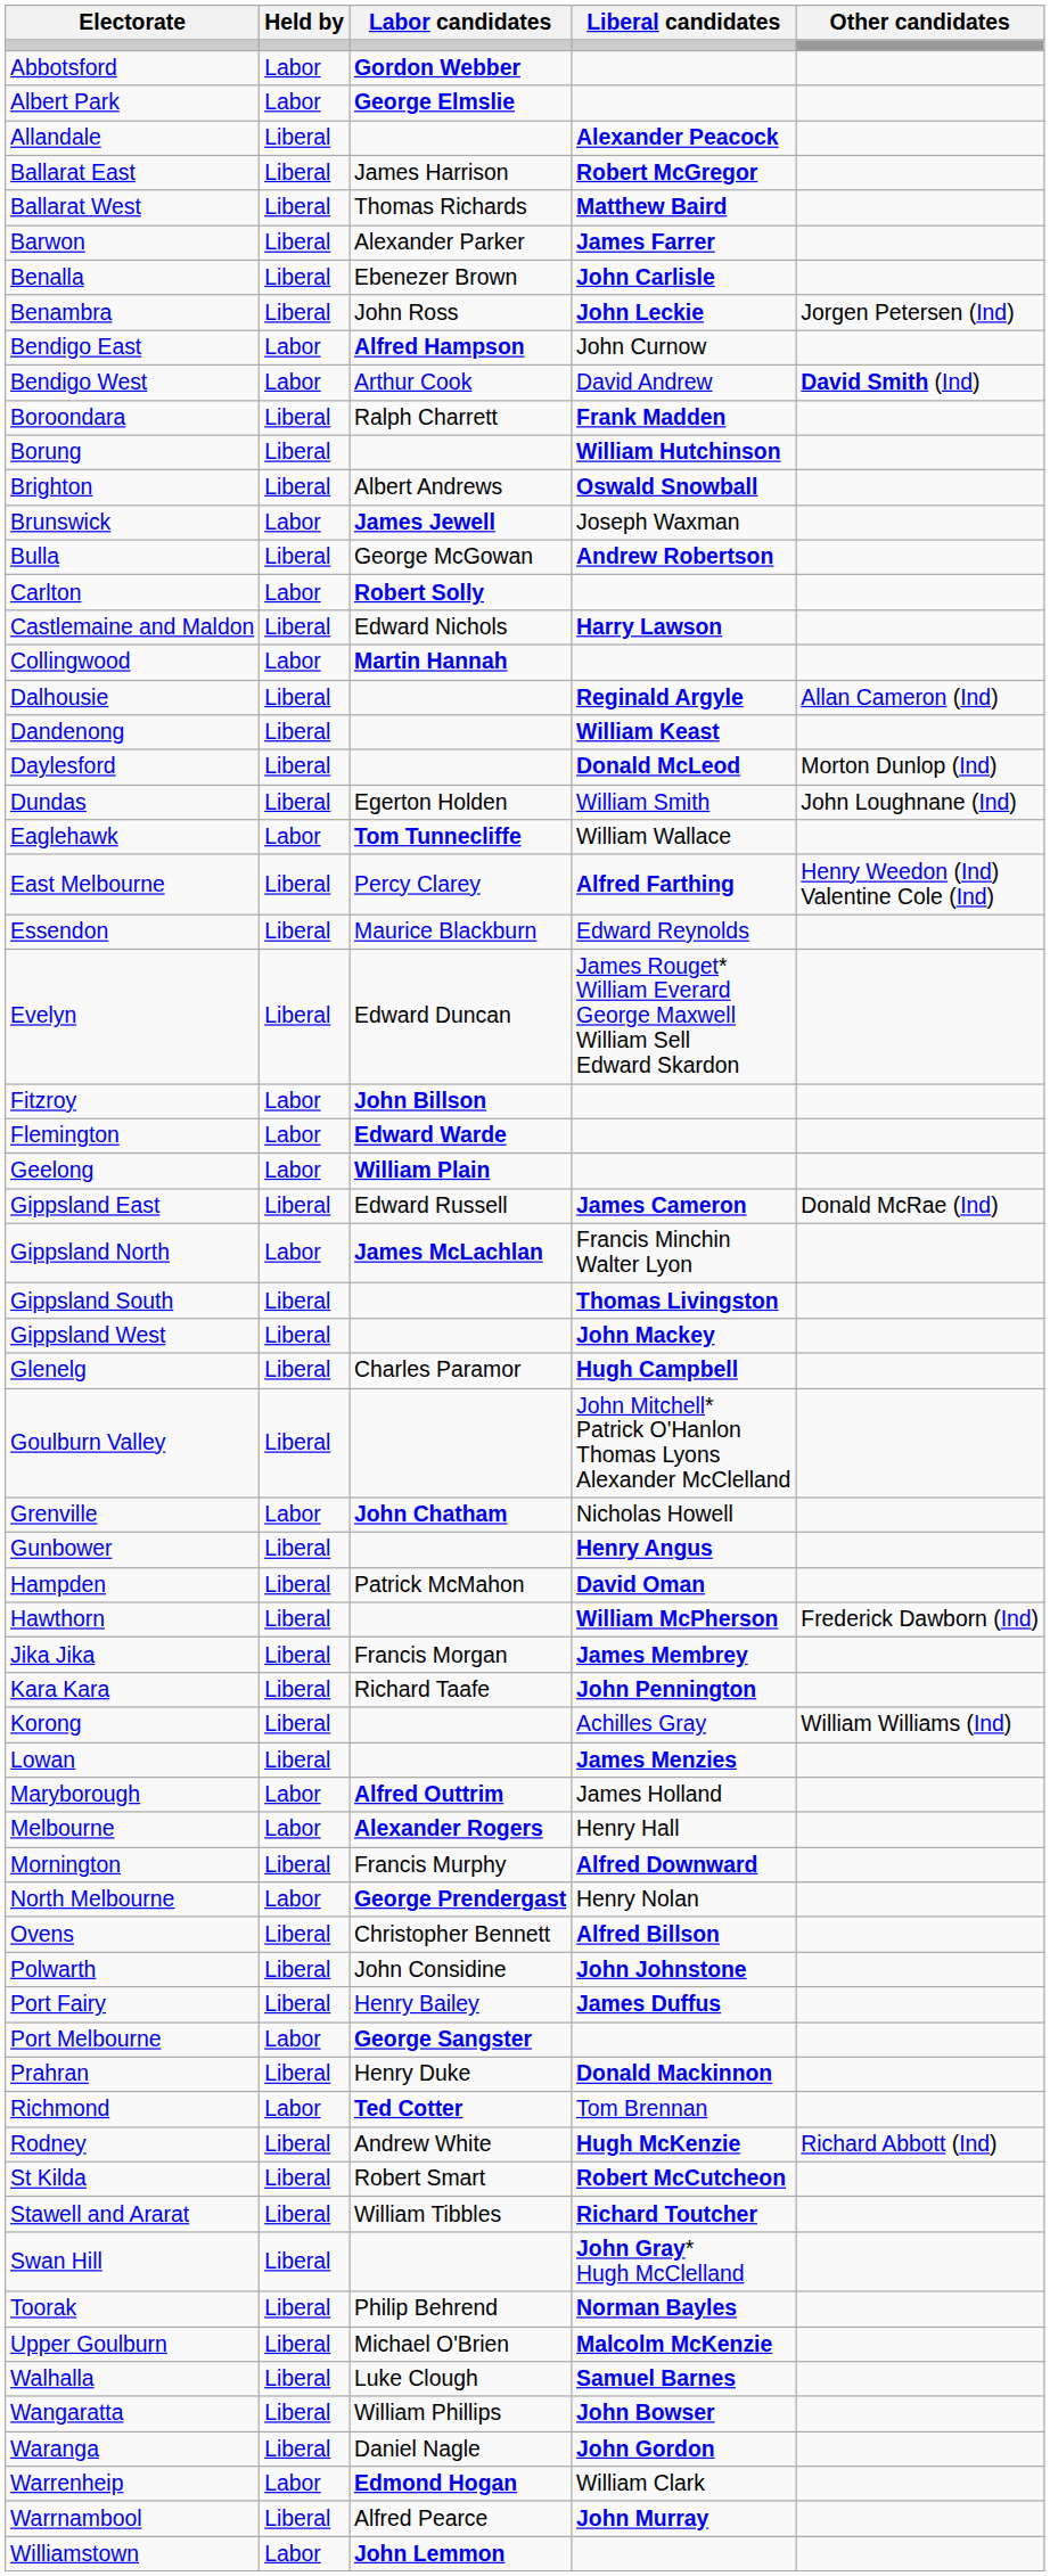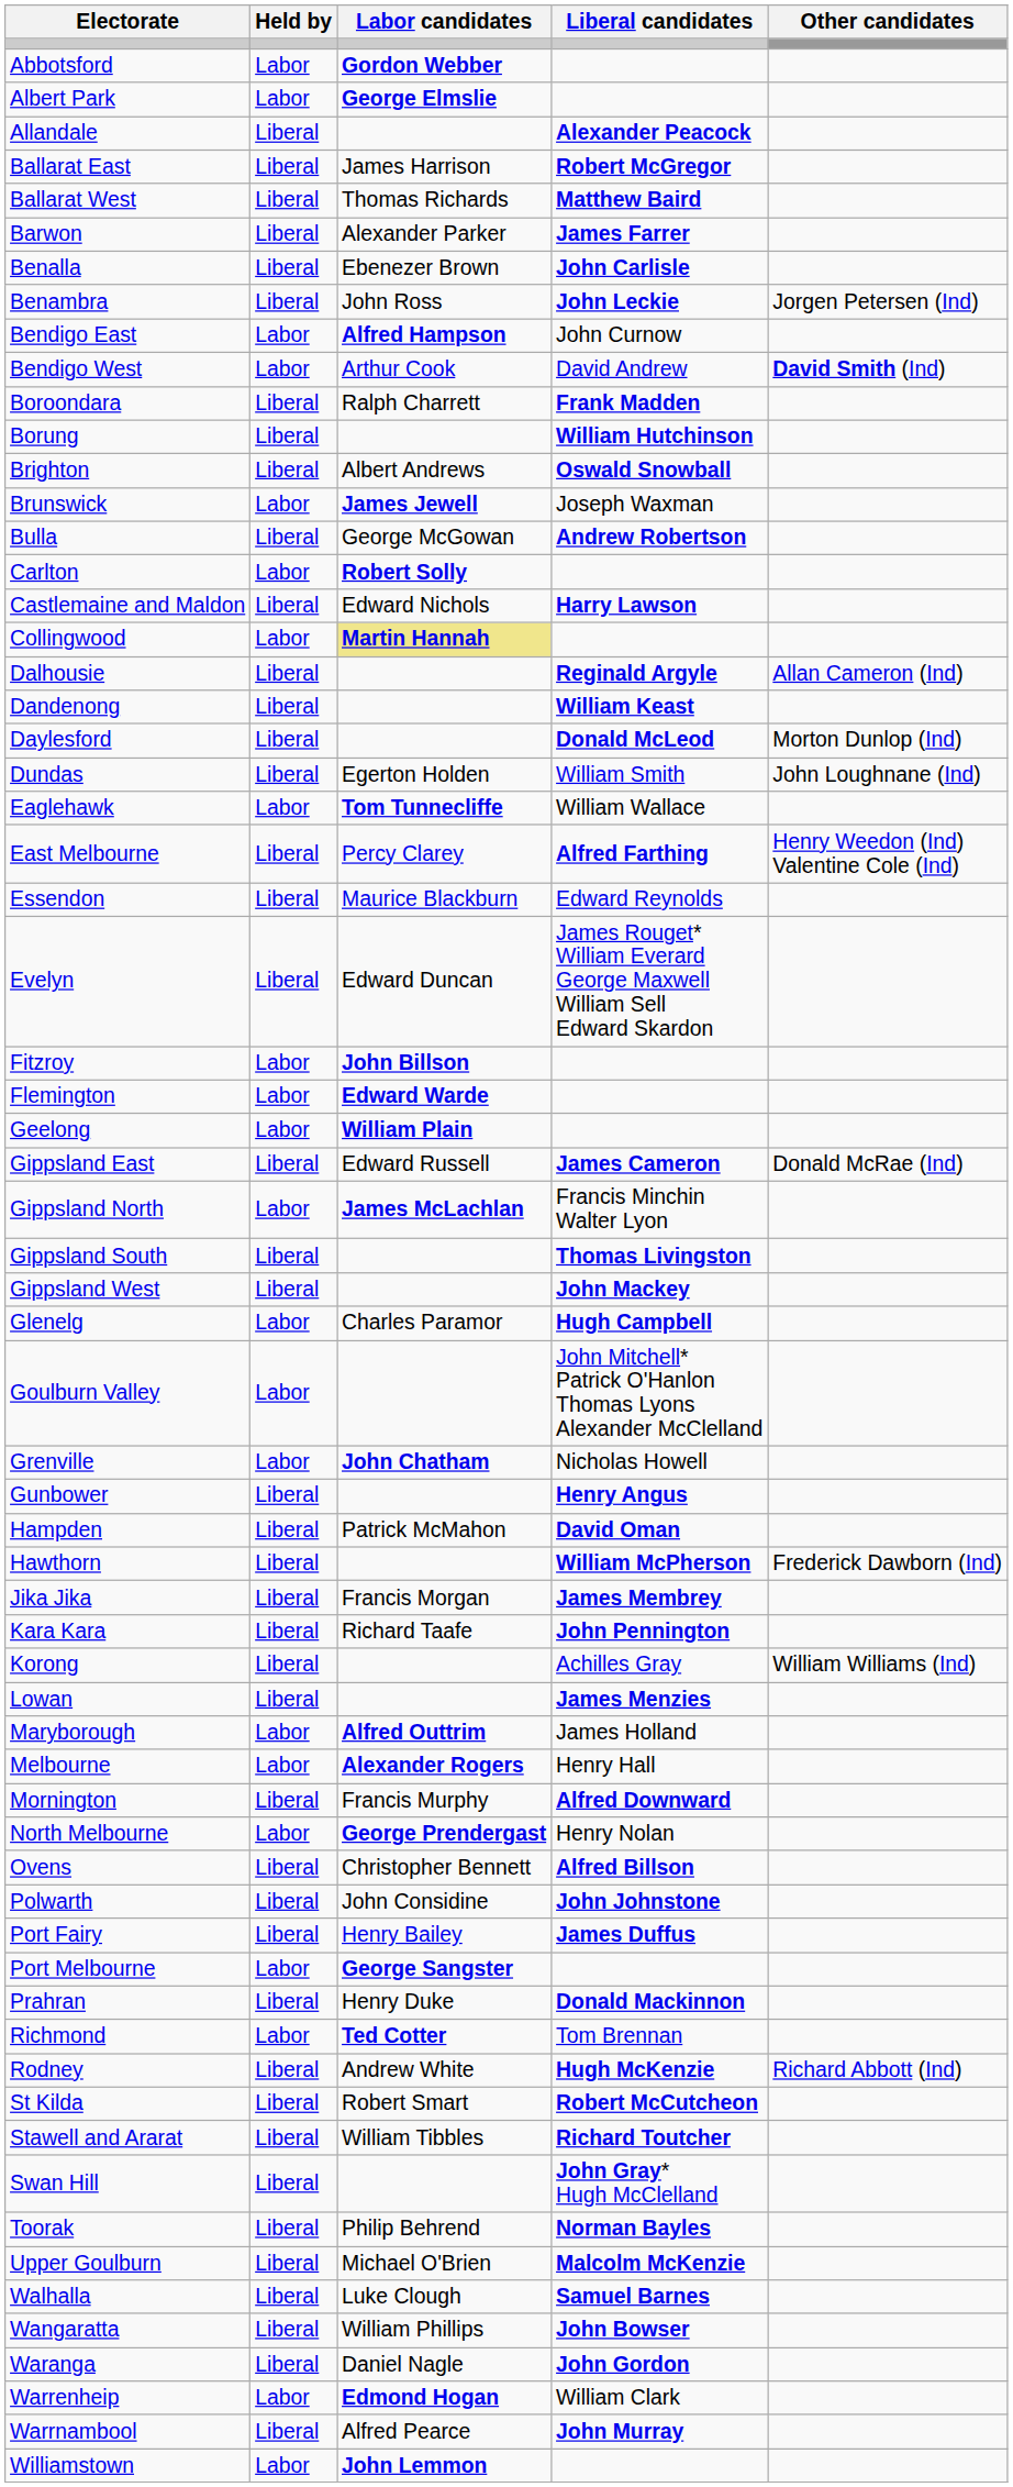Collingwood | Labor candidates: no background -> khaki background
Glenelg | Held by: Liberal -> Labor
Goulburn Valley | Held by: Liberal -> Labor
